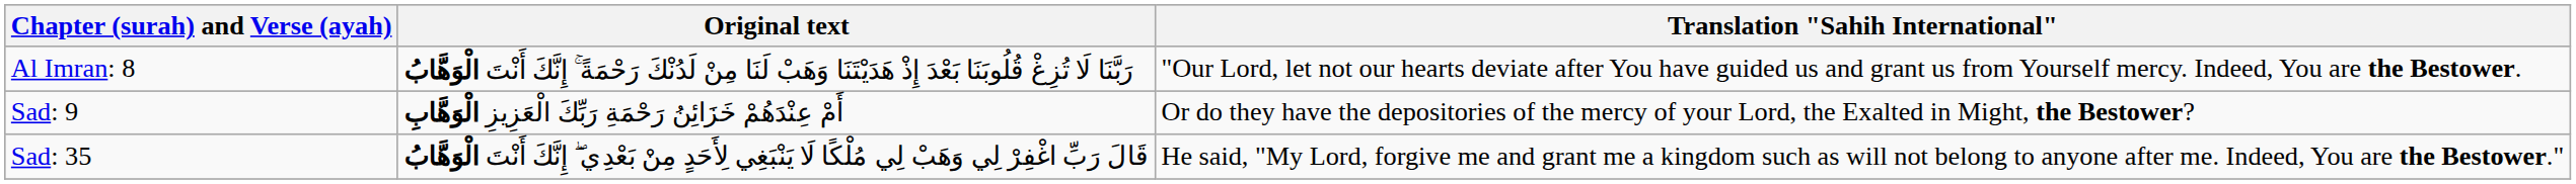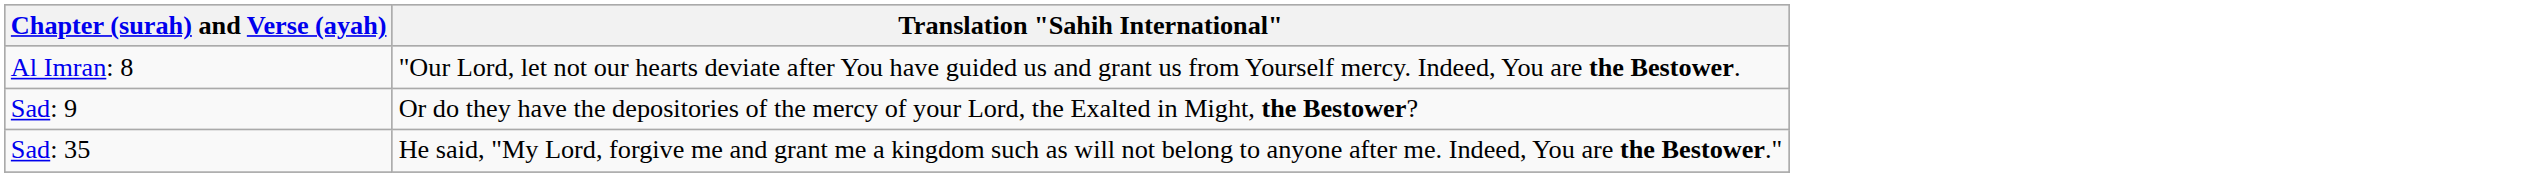- column: Original text | رَبَّنَا لَا تُزِغْ قُلُوبَنَا بَعْدَ إِذْ هَدَيْتَنَا وَهَبْ لَنَا مِنْ لَدُنْكَ رَحْمَةً ۚ إِنَّكَ أَنْتَ الْوَهَّابُ | أَمْ عِنْدَهُمْ خَزَائِنُ رَحْمَةِ رَبِّكَ الْعَزِيزِ الْوَهَّابِ | قَالَ رَبِّ اغْفِرْ لِي وَهَبْ لِي مُلْكًا لَا يَنْبَغِي لِأَحَدٍ مِنْ بَعْدِي ۖ إِنَّكَ أَنْتَ الْوَهَّابُ
